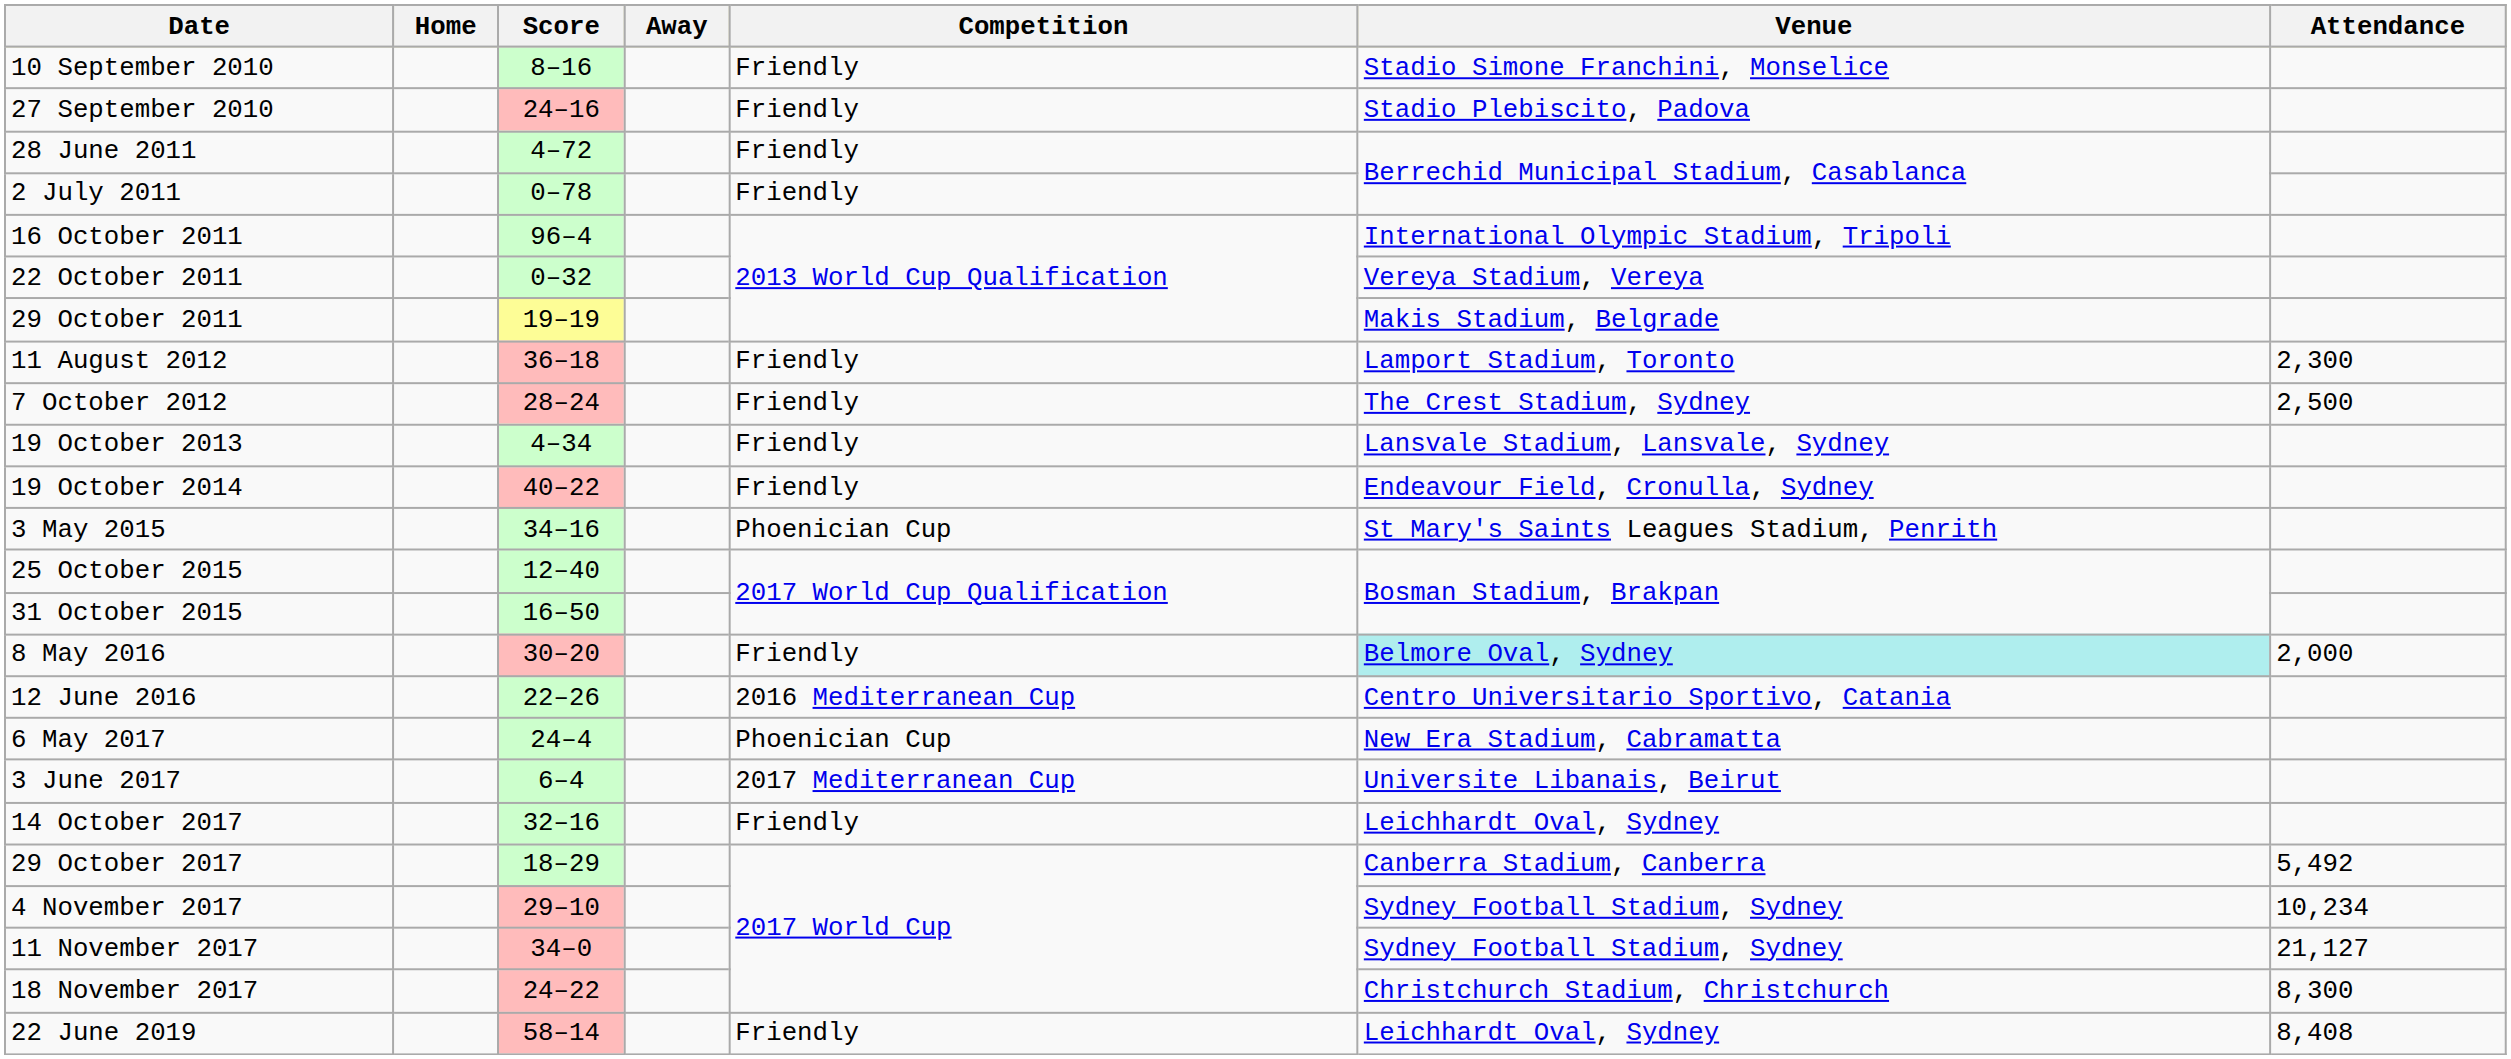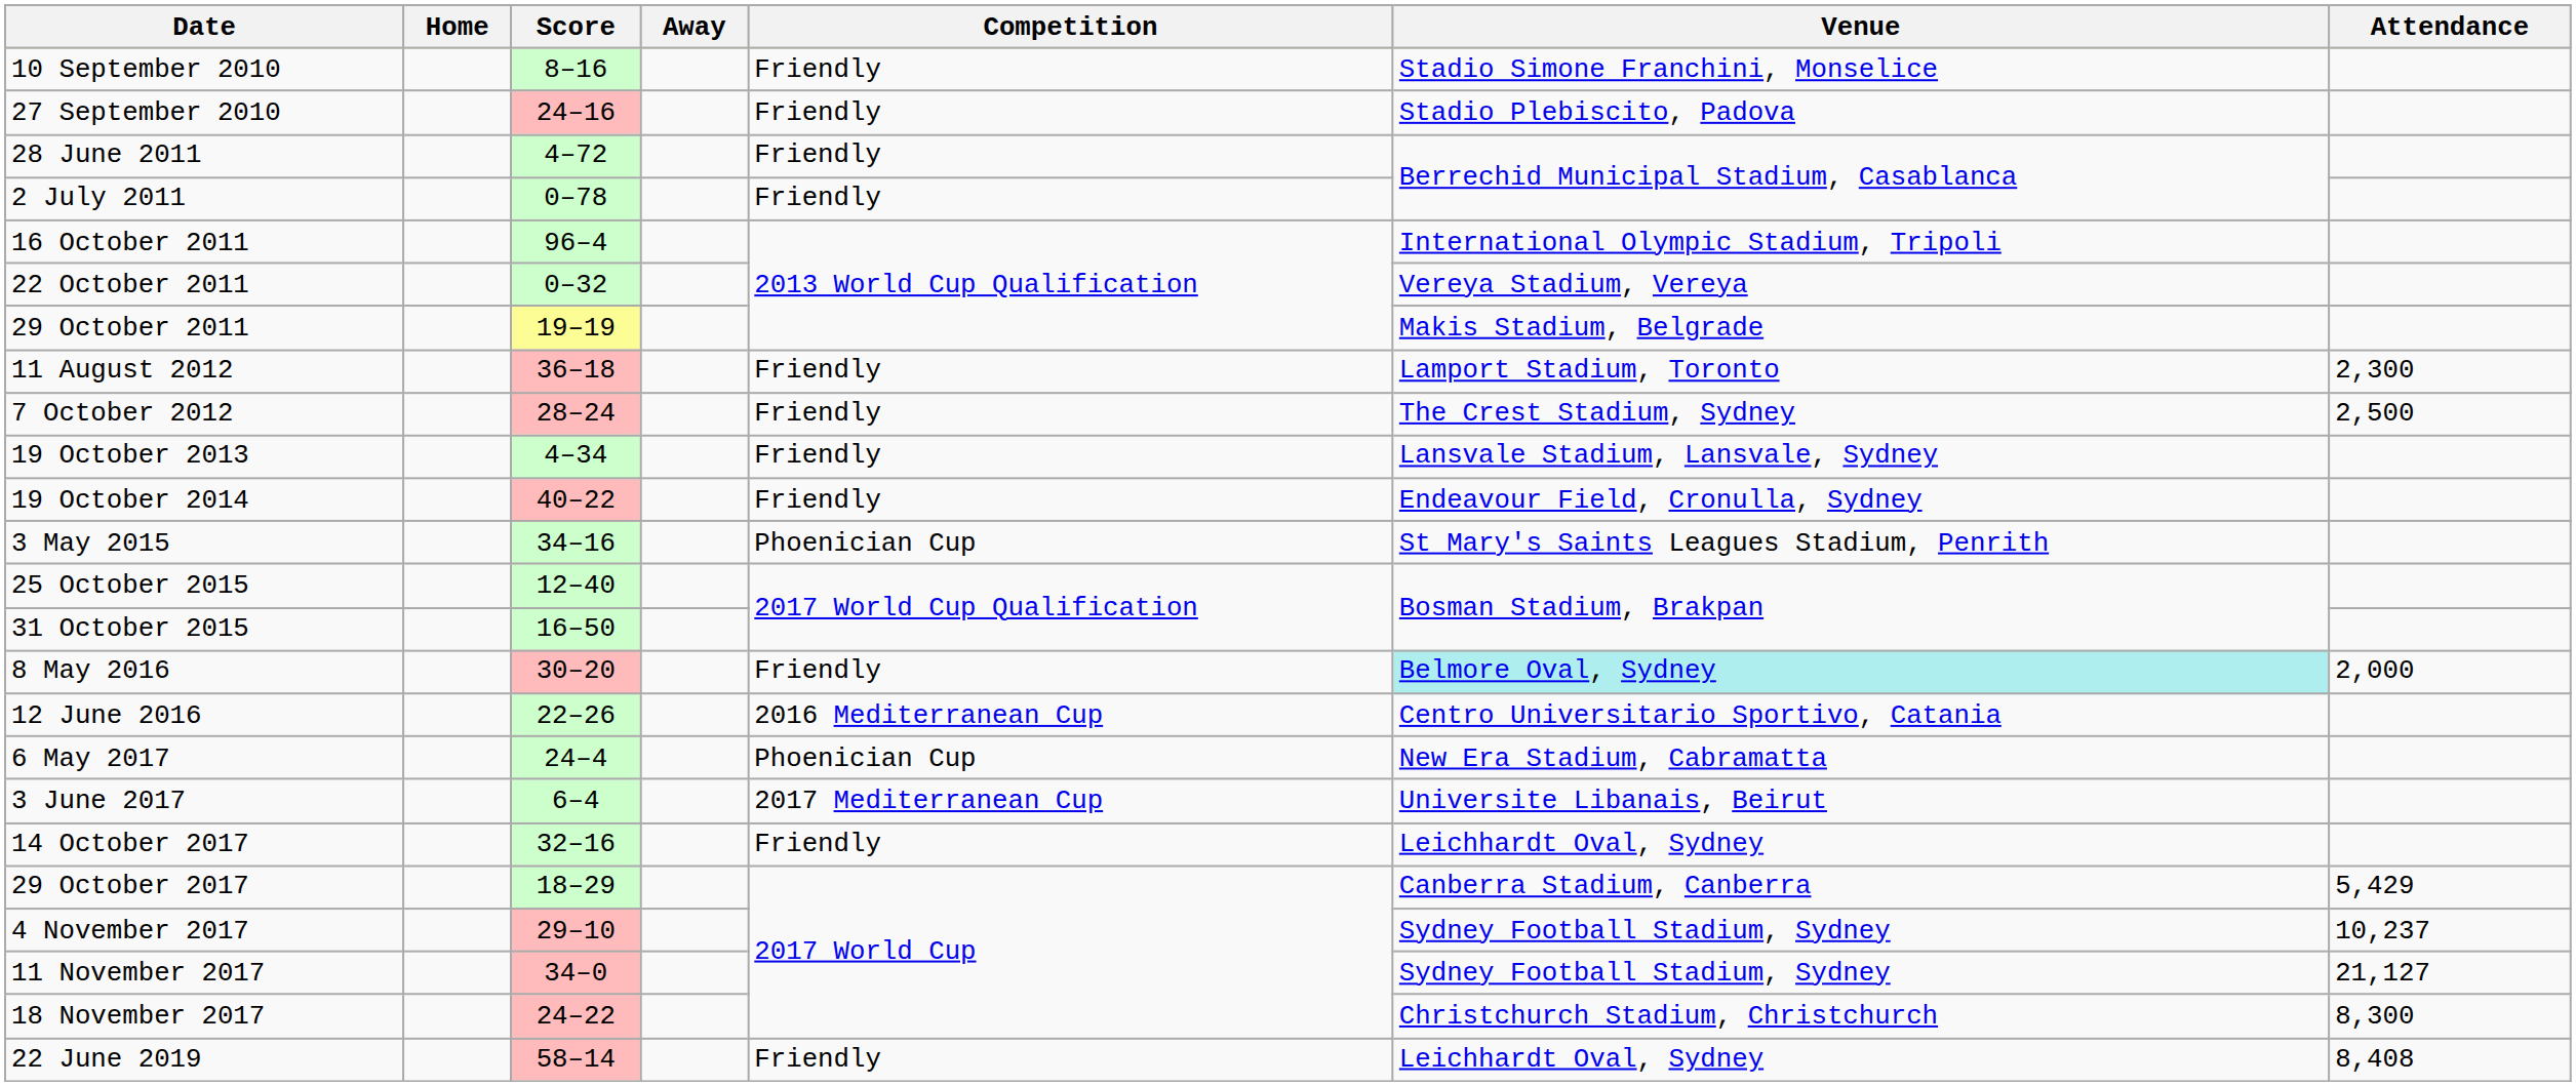29 October 2017 | Attendance: 5,492 -> 5,429
4 November 2017 | Attendance: 10,234 -> 10,237
